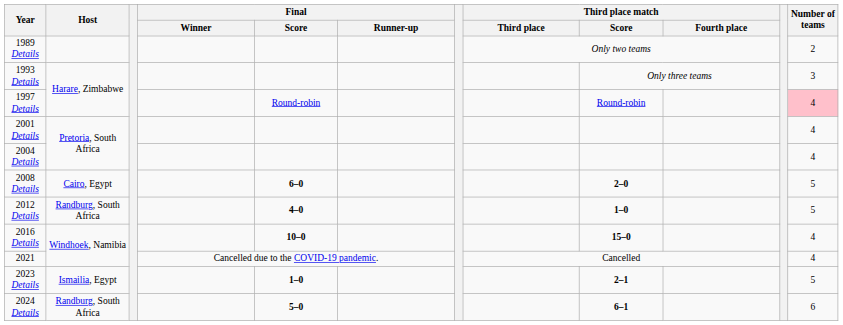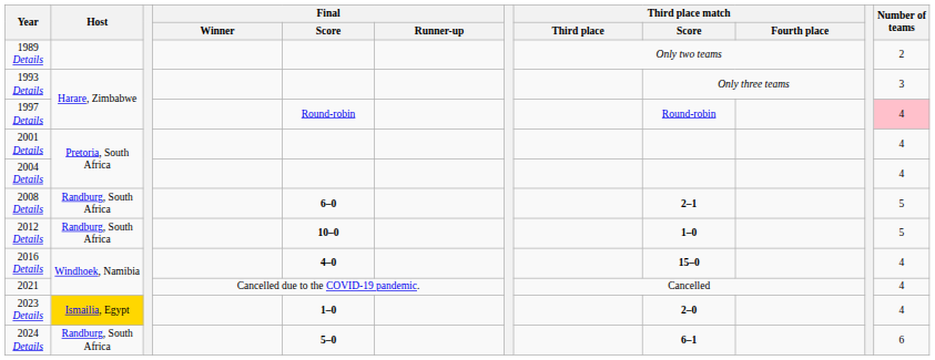2008 Details | Host: Cairo, Egypt -> Randburg, South Africa
2008 Details | Third place match / Score: 2–0 -> 2–1
2012 Details | Final / Score: 4–0 -> 10–0
2016 Details | Final / Score: 10–0 -> 4–0
2023 Details | Host: no background -> gold background
2023 Details | Third place match / Score: 2–1 -> 2–0
2023 Details | Number of teams: 5 -> 4
